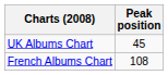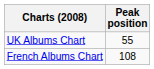UK Albums Chart | Peak position: 45 -> 55
